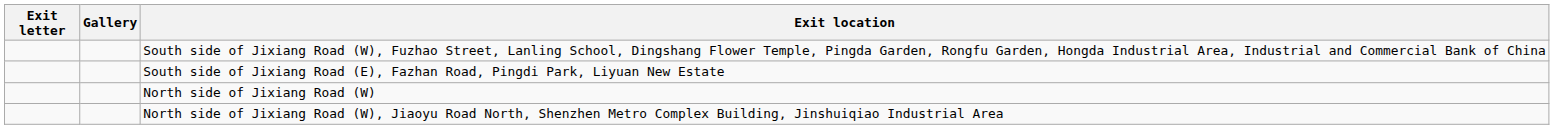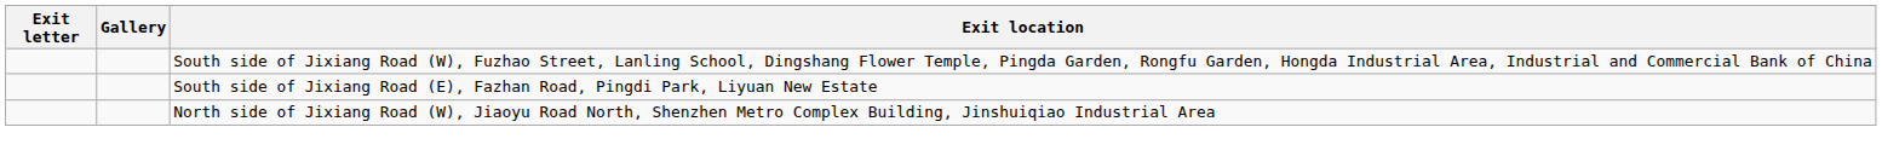- row: North side of Jixiang Road (W)
